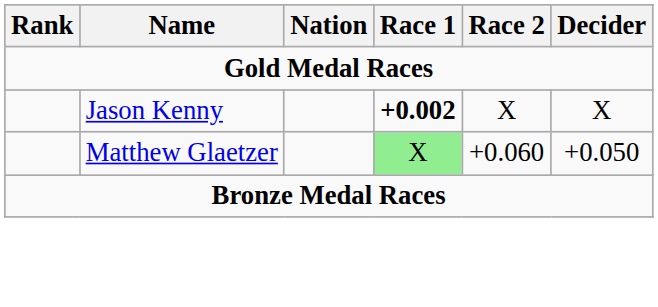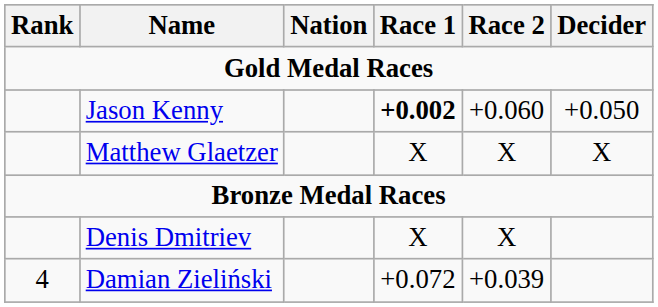Jason Kenny | Race 2: X -> +0.060
Jason Kenny | Decider: X -> +0.050
Matthew Glaetzer | Race 1: lightgreen background -> no background
Matthew Glaetzer | Race 2: +0.060 -> X
Matthew Glaetzer | Decider: +0.050 -> X
+ row: Denis Dmitriev | X | X
+ row: 4 | Damian Zieliński | +0.072 | +0.039
